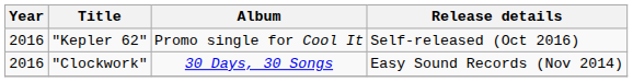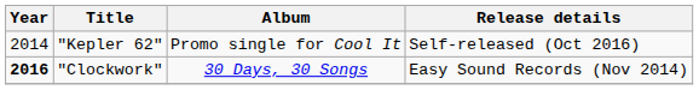"Kepler 62" | Year: 2016 -> 2014
"Clockwork" | Year: normal -> bold
